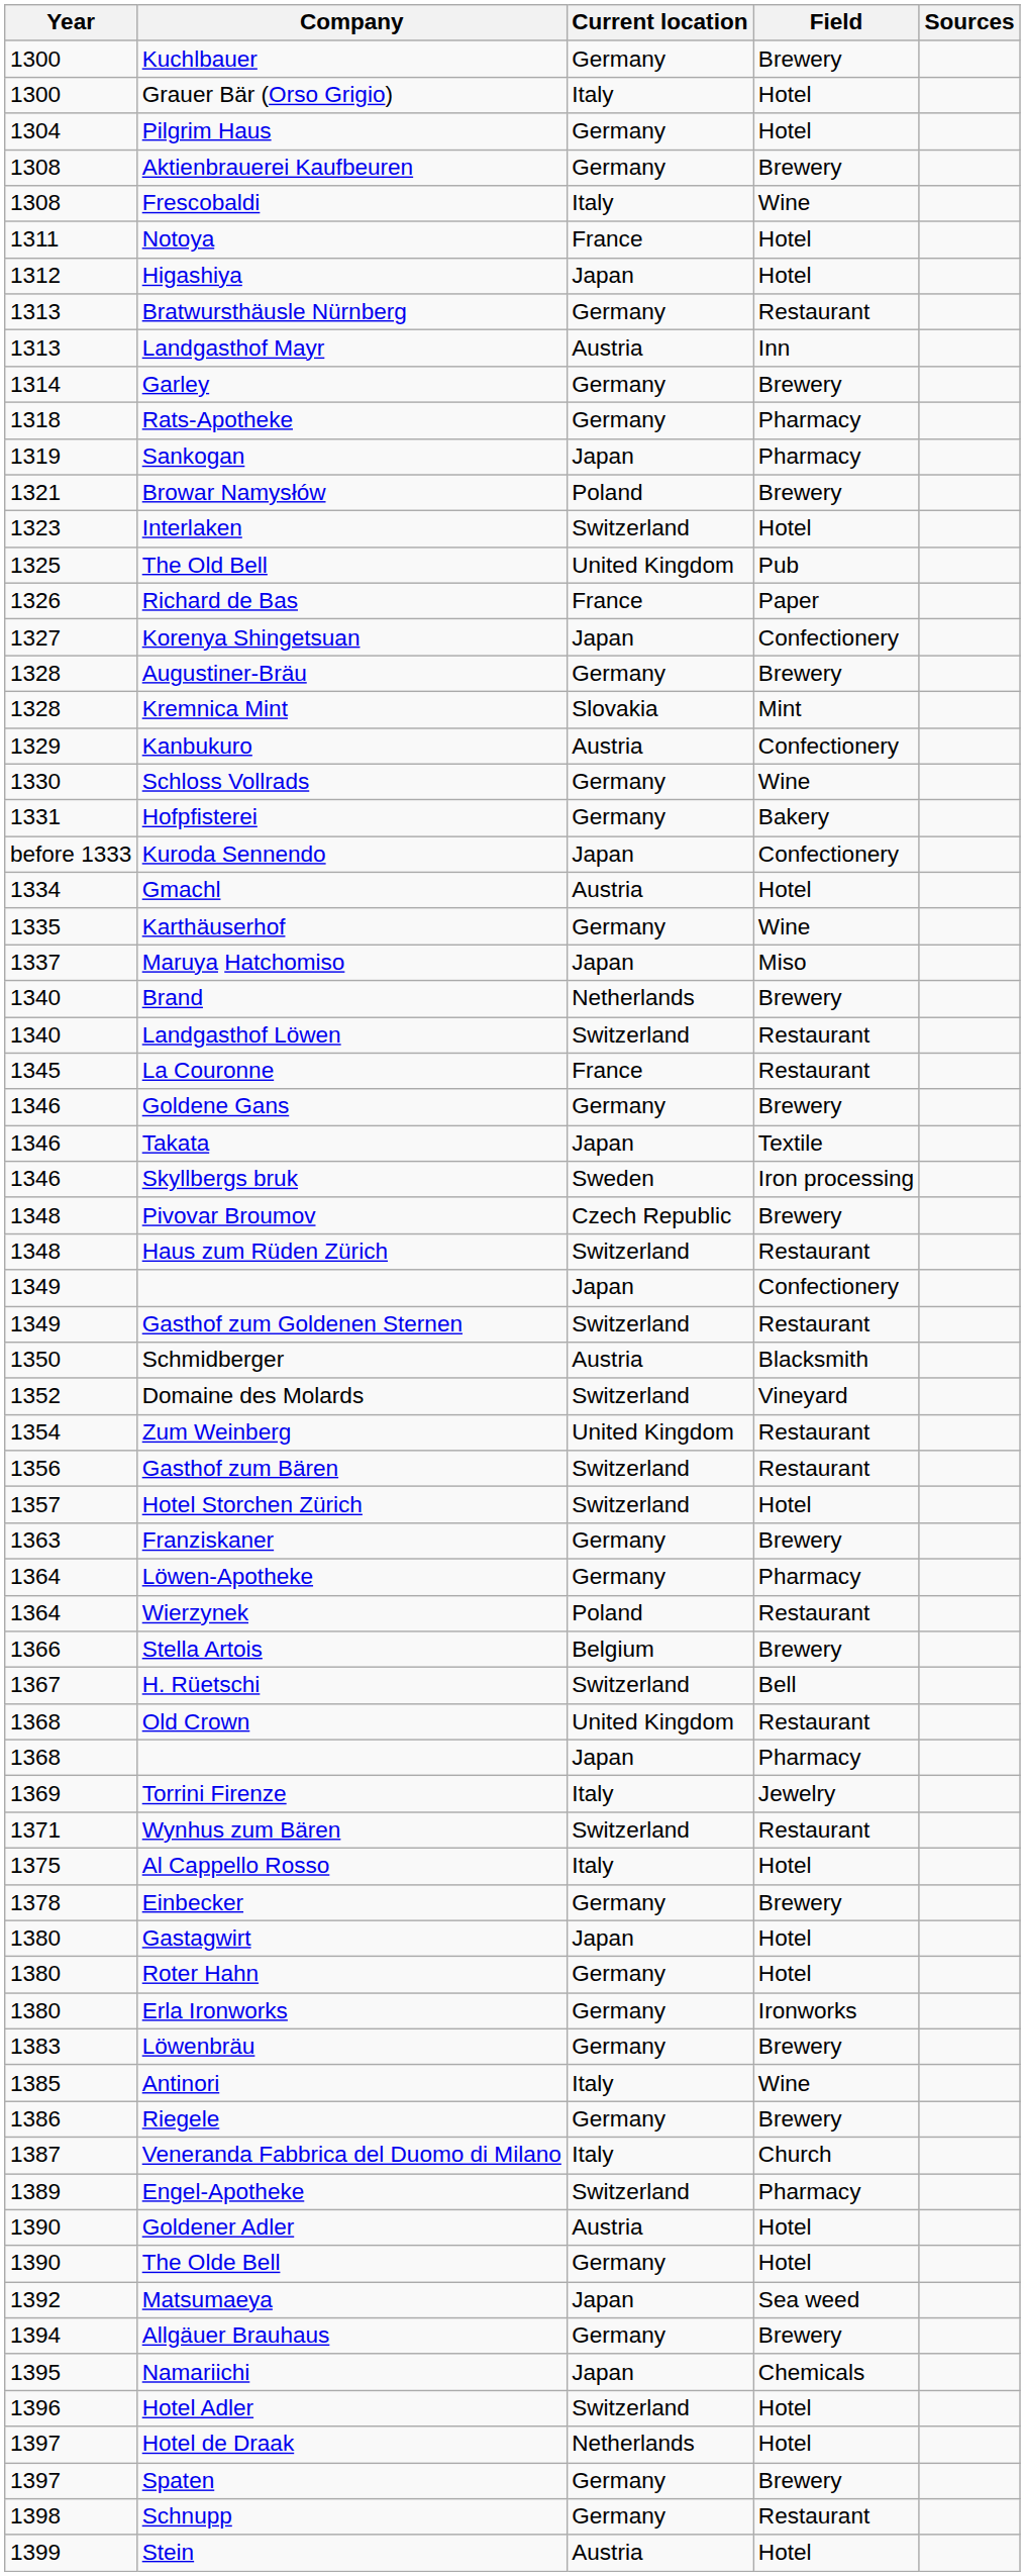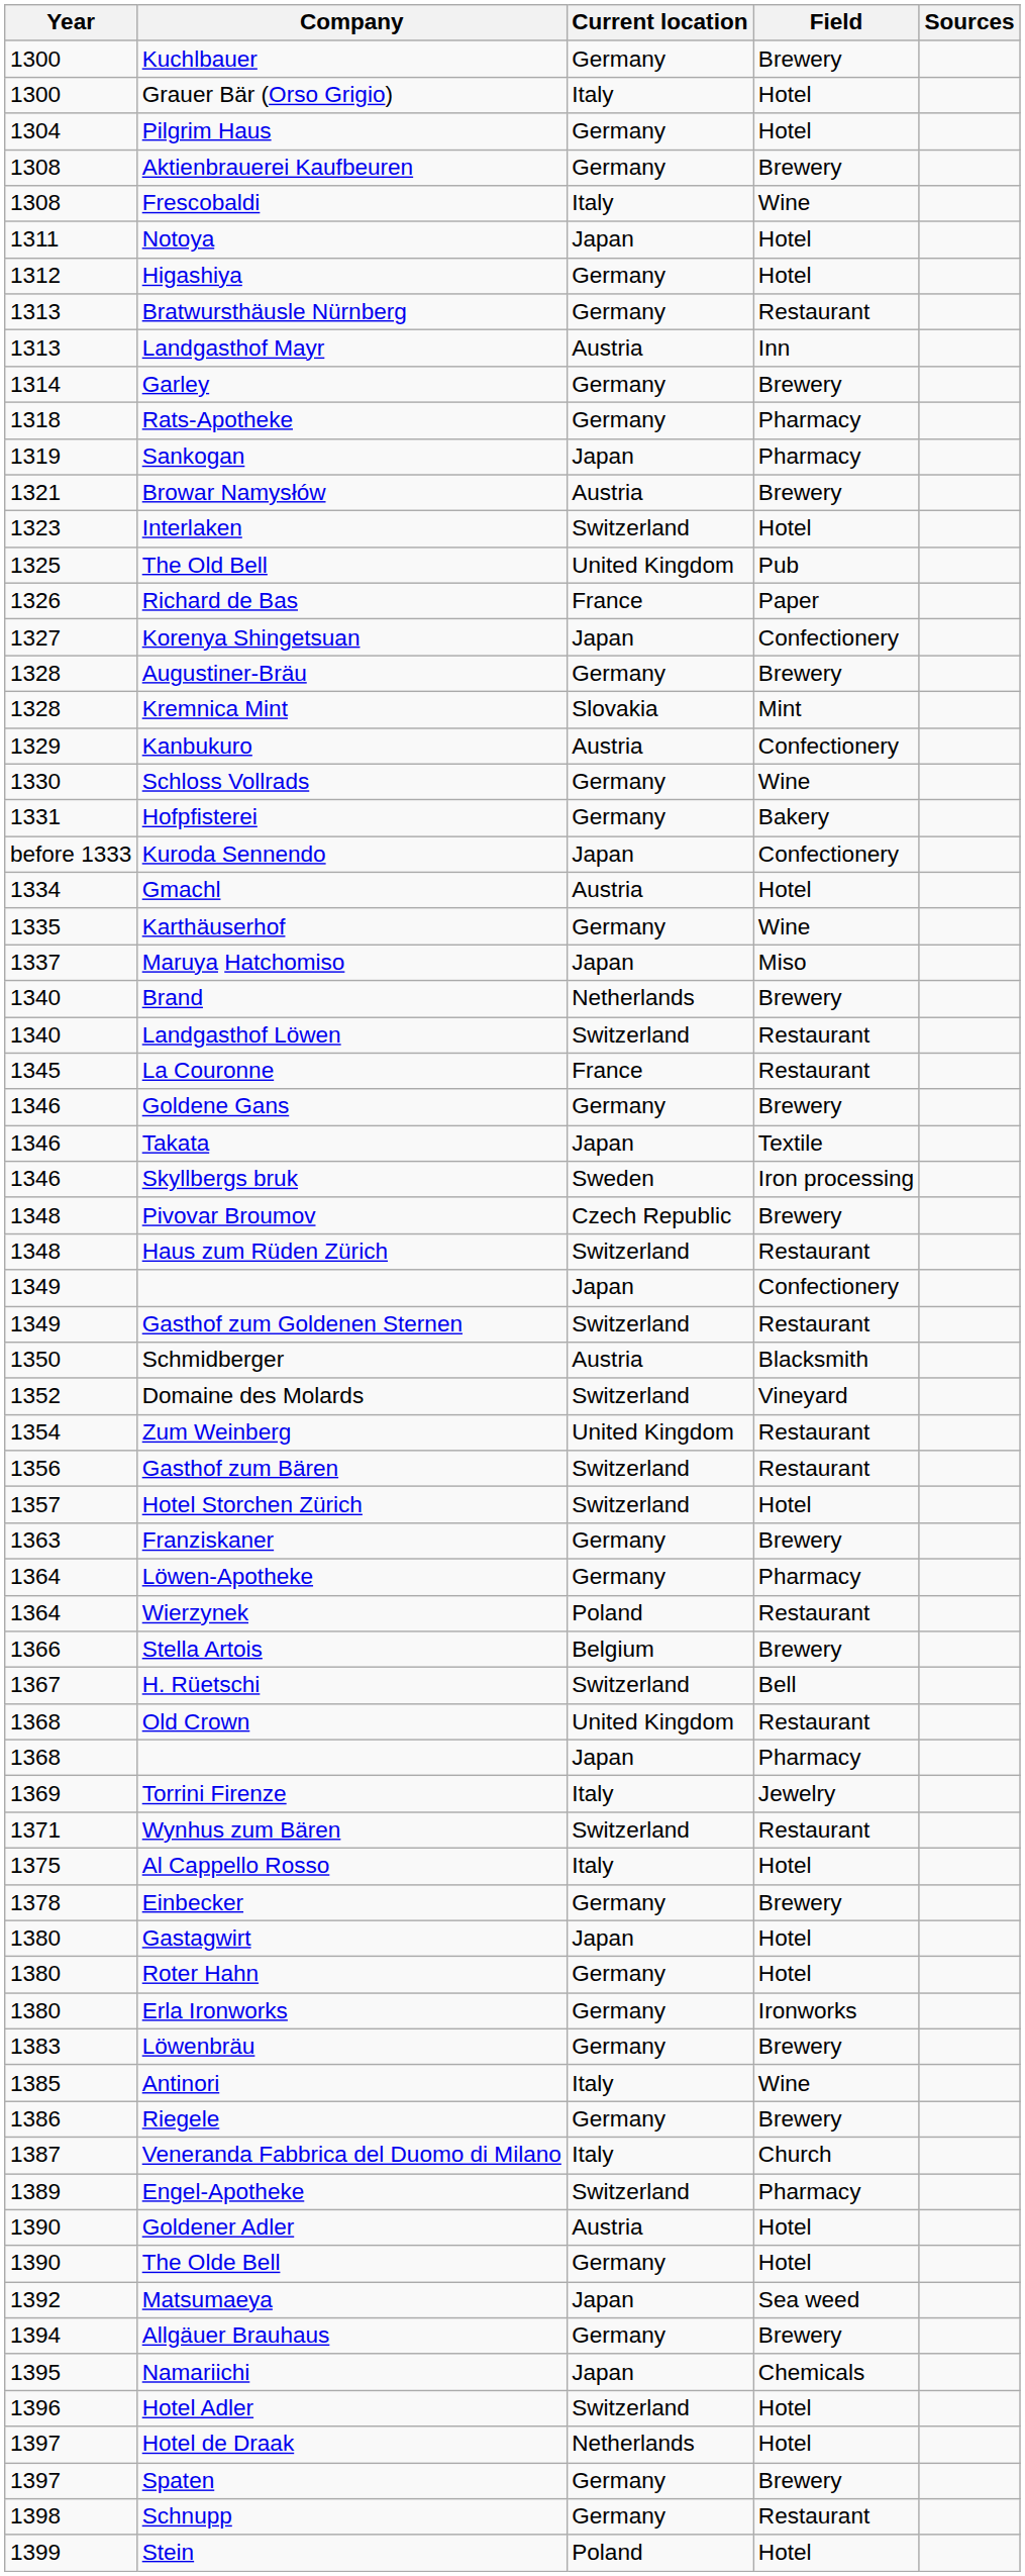Notoya | Current location: France -> Japan
Higashiya | Current location: Japan -> Germany
Browar Namysłów | Current location: Poland -> Austria
Stein | Current location: Austria -> Poland
